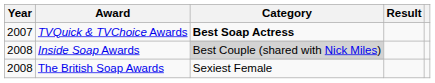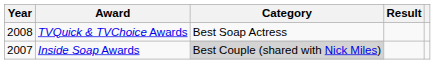TVQuick & TVChoice Awards | Year: 2007 -> 2008
TVQuick & TVChoice Awards | Category: bold -> normal
Inside Soap Awards | Year: 2008 -> 2007
- row: 2008 | The British Soap Awards | Sexiest Female
